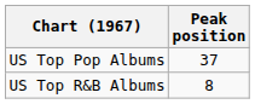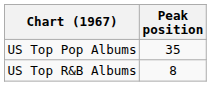US Top Pop Albums | Peak position: 37 -> 35
